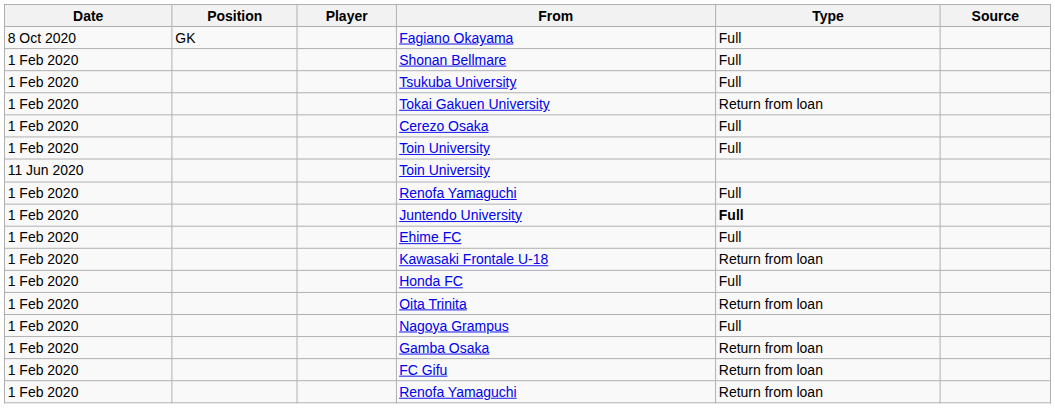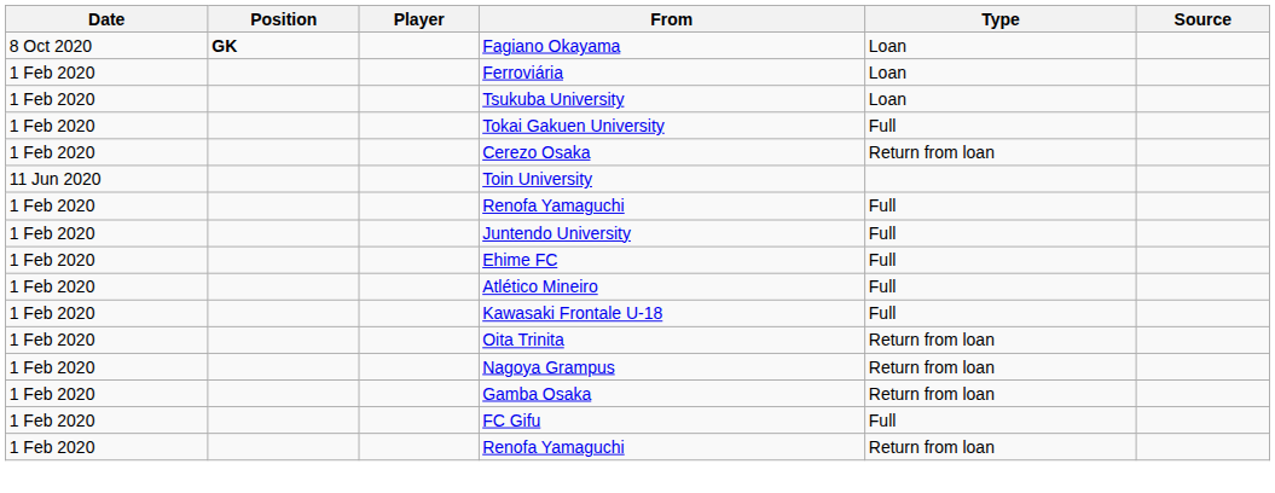Fagiano Okayama | Position: normal -> bold
Fagiano Okayama | Type: Full -> Loan
- row: 1 Feb 2020 | Shonan Bellmare | Full
+ row: 1 Feb 2020 | Ferroviária | Loan
Tsukuba University | Type: Full -> Loan
Tokai Gakuen University | Type: Return from loan -> Full
Cerezo Osaka | Type: Full -> Return from loan
- row: 1 Feb 2020 | Toin University | Full
Juntendo University | Type: bold -> normal
+ row: 1 Feb 2020 | Atlético Mineiro | Full
Kawasaki Frontale U-18 | Type: Return from loan -> Full
- row: 1 Feb 2020 | Honda FC | Full
Nagoya Grampus | Type: Full -> Return from loan
FC Gifu | Type: Return from loan -> Full
